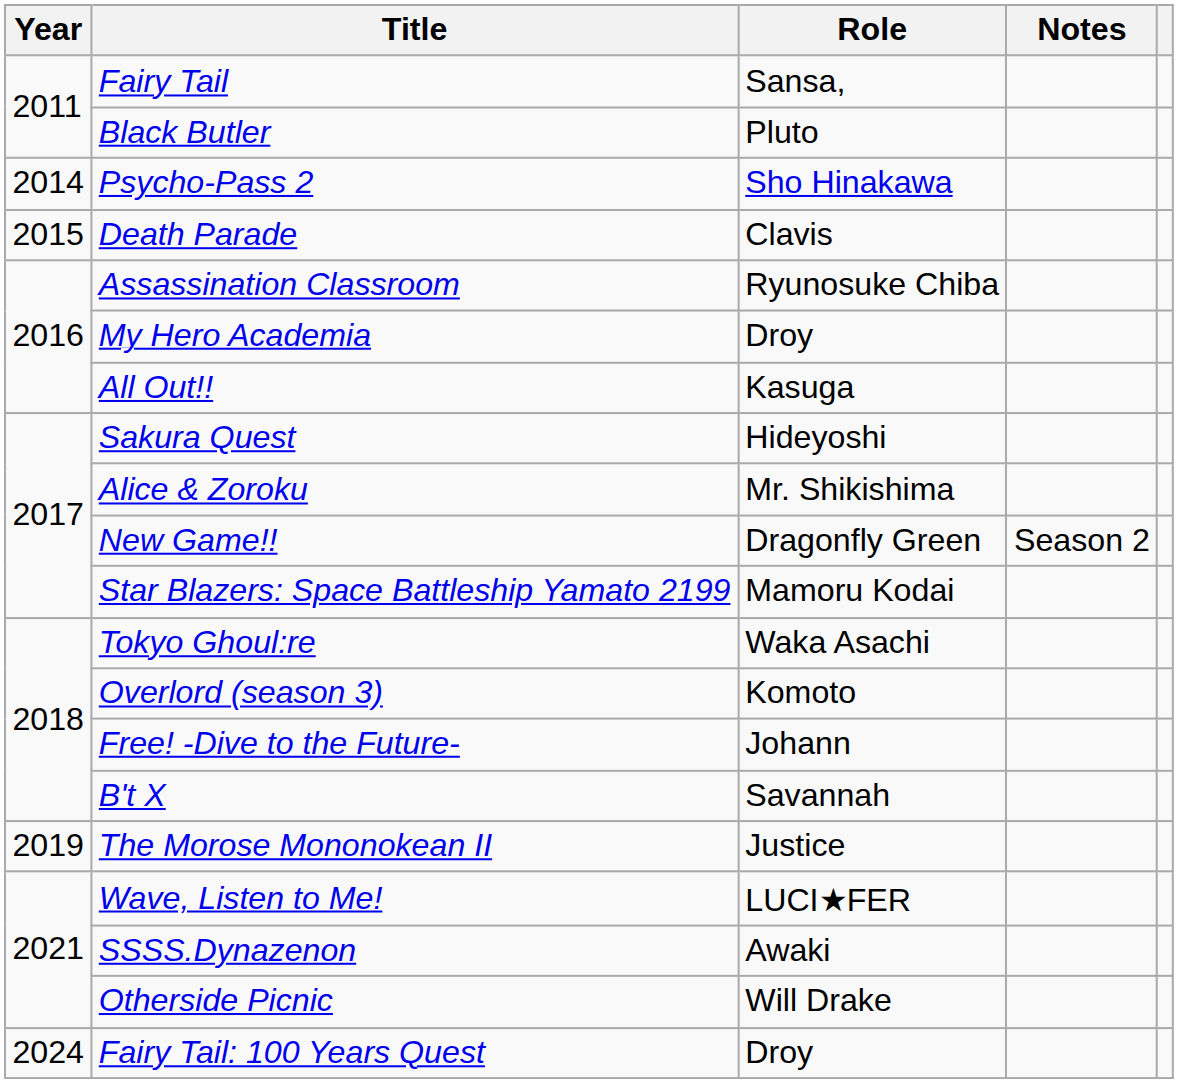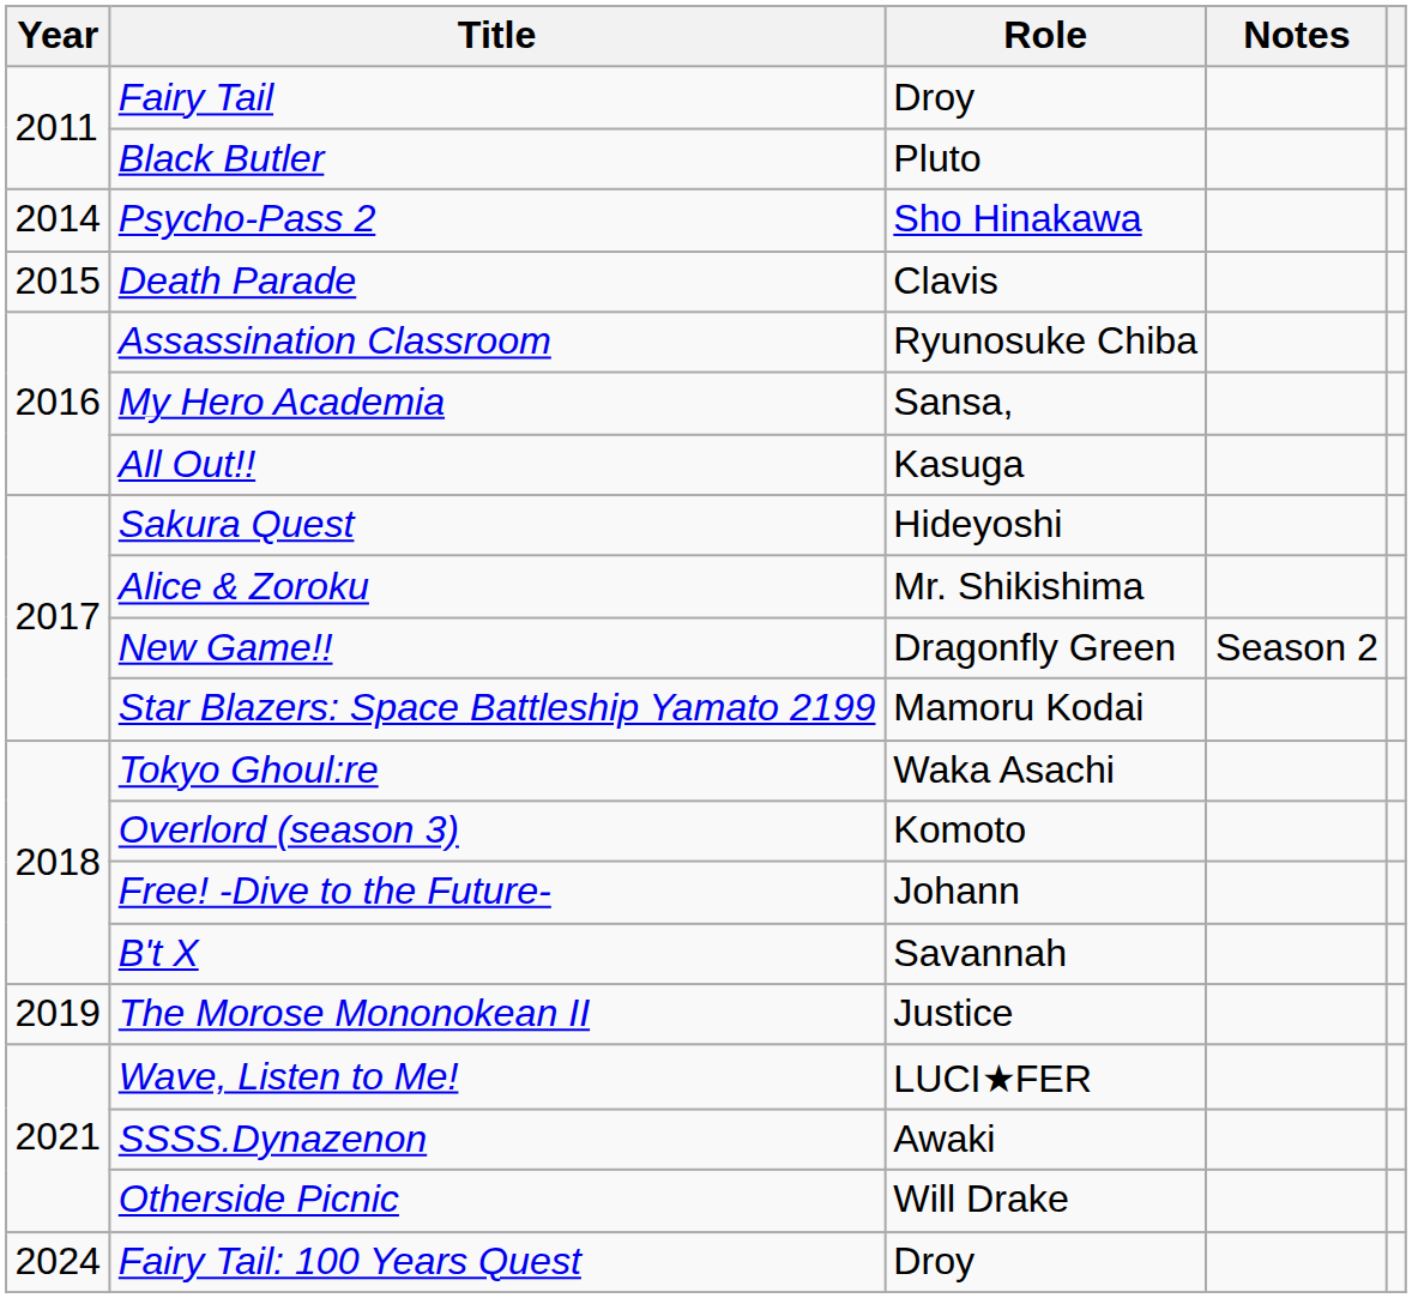Fairy Tail | Role: Sansa, -> Droy
My Hero Academia | Role: Droy -> Sansa,
